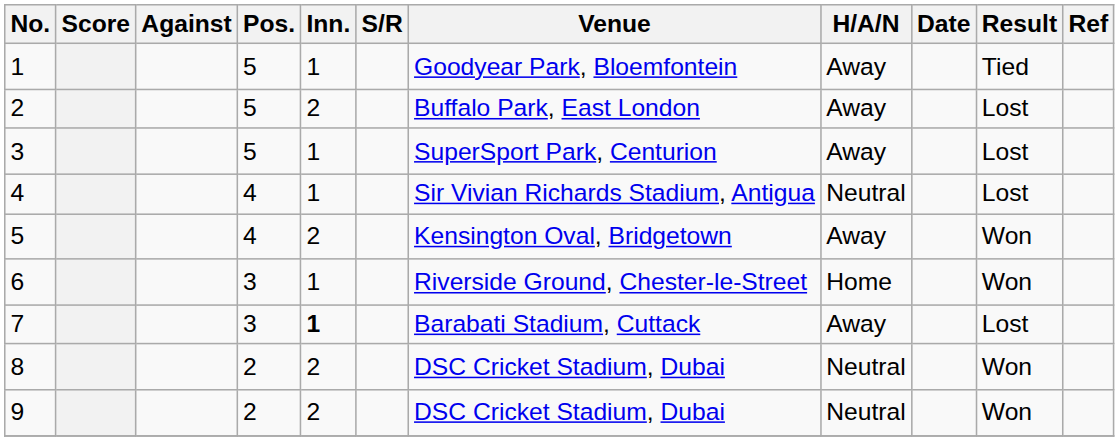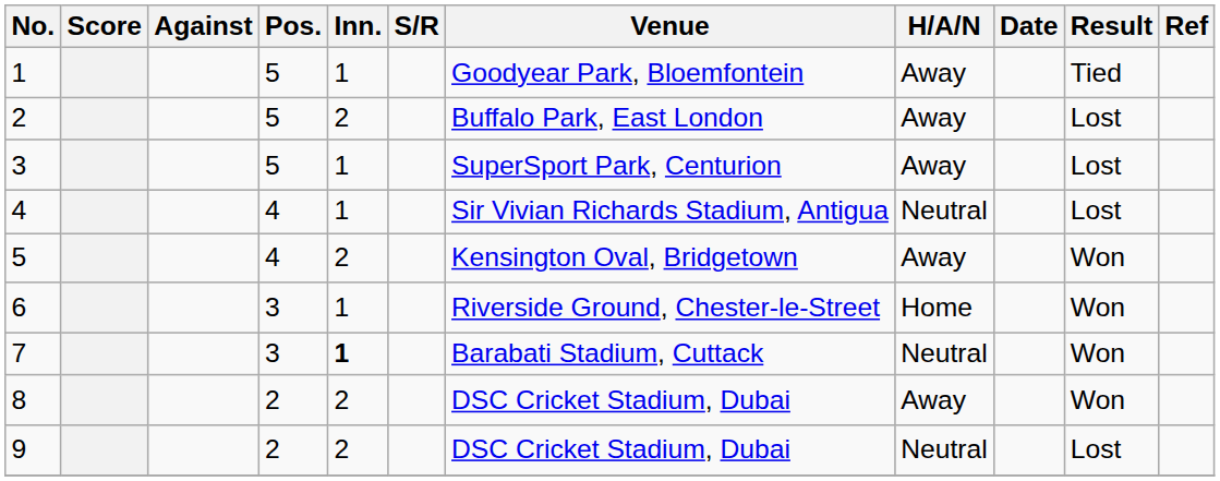7 | H/A/N: Away -> Neutral
7 | Result: Lost -> Won
8 | H/A/N: Neutral -> Away
9 | Result: Won -> Lost
